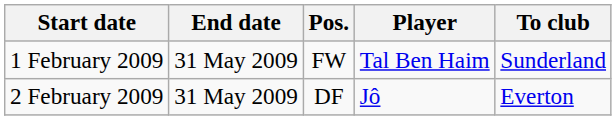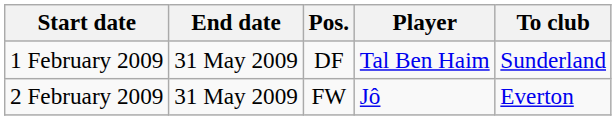1 February 2009 | Pos.: FW -> DF
2 February 2009 | Pos.: DF -> FW
